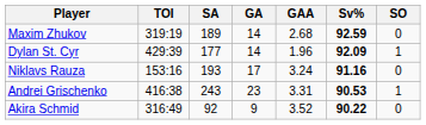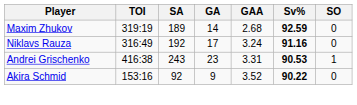- row: Dylan St. Cyr | 429:39 | 177 | 14 | 1.96 | 92.09 | 1
Niklavs Rauza | TOI: 153:16 -> 316:49
Niklavs Rauza | SA: 193 -> 192
Akira Schmid | TOI: 316:49 -> 153:16
